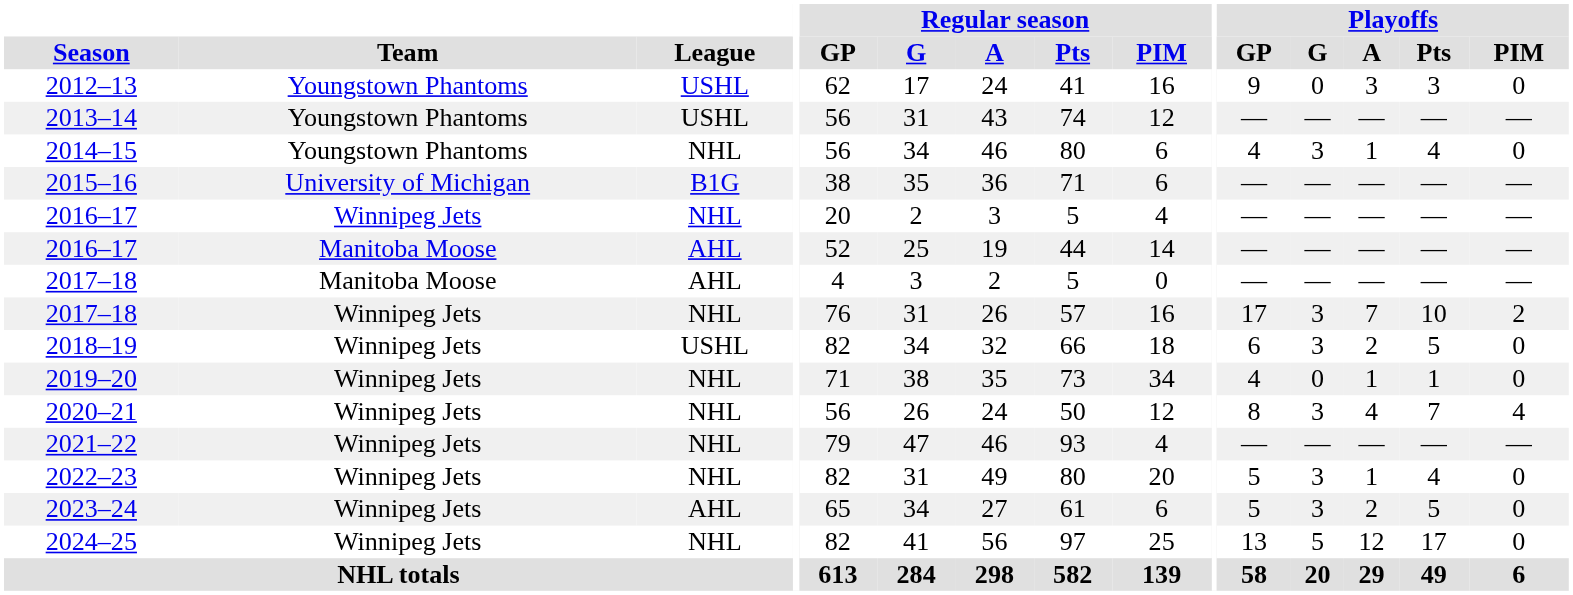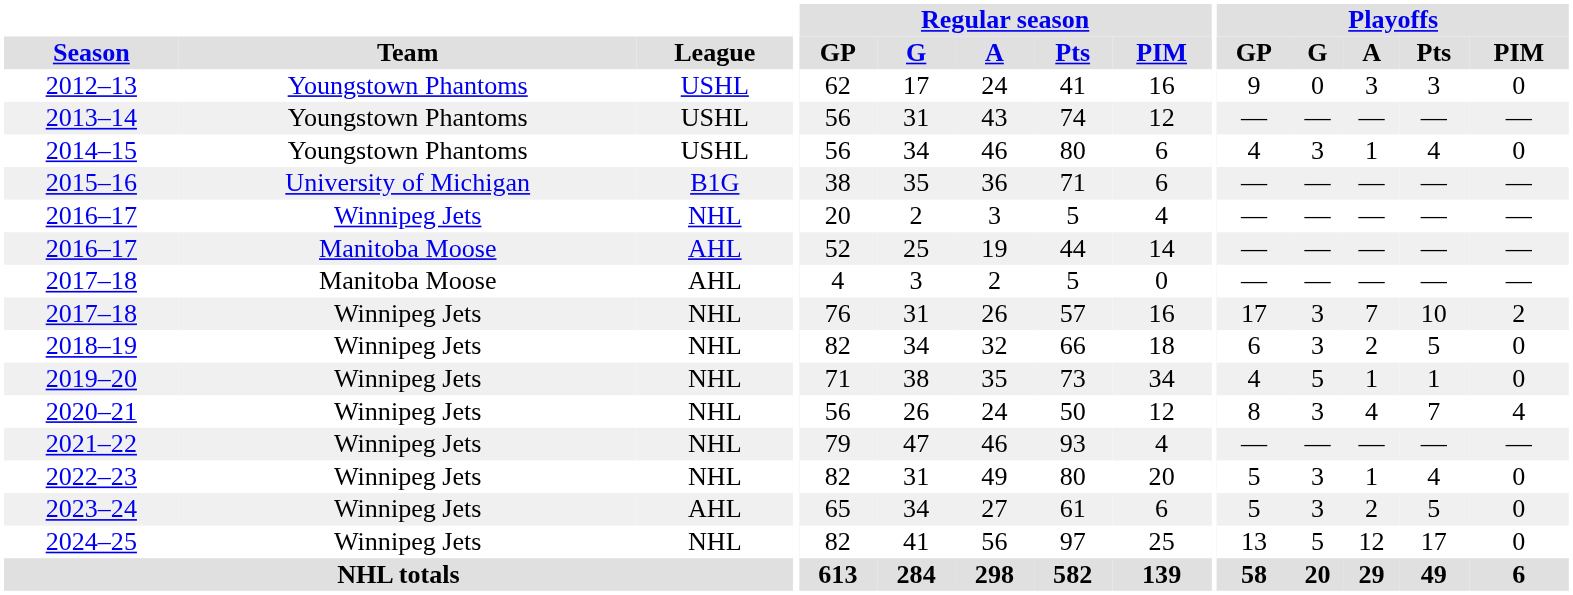2014–15 | League: NHL -> USHL
2018–19 | League: USHL -> NHL
2019–20 | Playoffs / G: 0 -> 5
